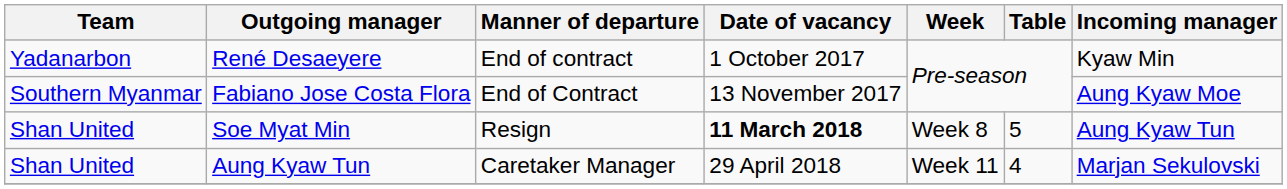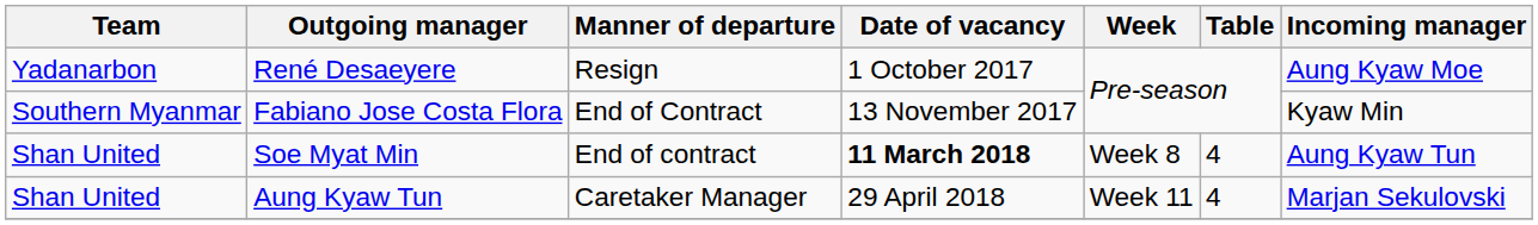René Desaeyere | Manner of departure: End of contract -> Resign
René Desaeyere | Incoming manager: Kyaw Min -> Aung Kyaw Moe
Fabiano Jose Costa Flora | Incoming manager: Aung Kyaw Moe -> Kyaw Min
Soe Myat Min | Manner of departure: Resign -> End of contract
Soe Myat Min | Table: 5 -> 4
